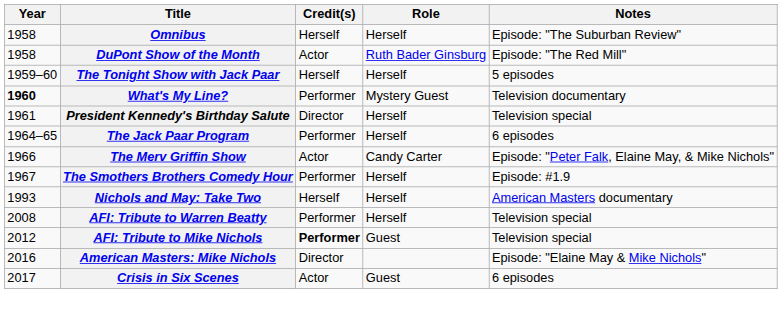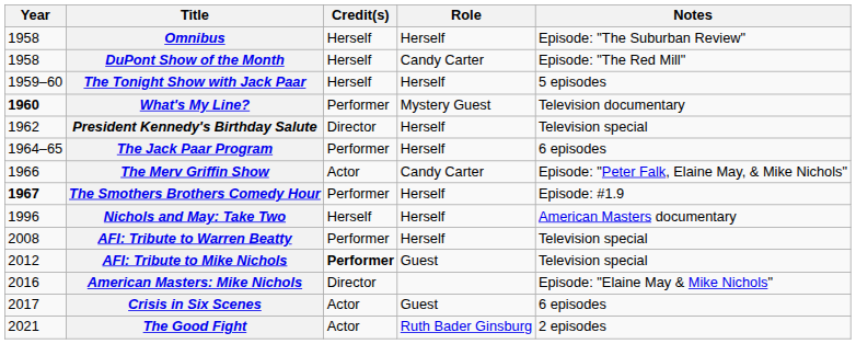DuPont Show of the Month | Credit(s): Actor -> Herself
DuPont Show of the Month | Role: Ruth Bader Ginsburg -> Candy Carter
President Kennedy's Birthday Salute | Year: 1961 -> 1962
The Smothers Brothers Comedy Hour | Year: normal -> bold
Nichols and May: Take Two | Year: 1993 -> 1996
+ row: 2021 | The Good Fight | Actor | Ruth Bader Ginsburg | 2 episodes
